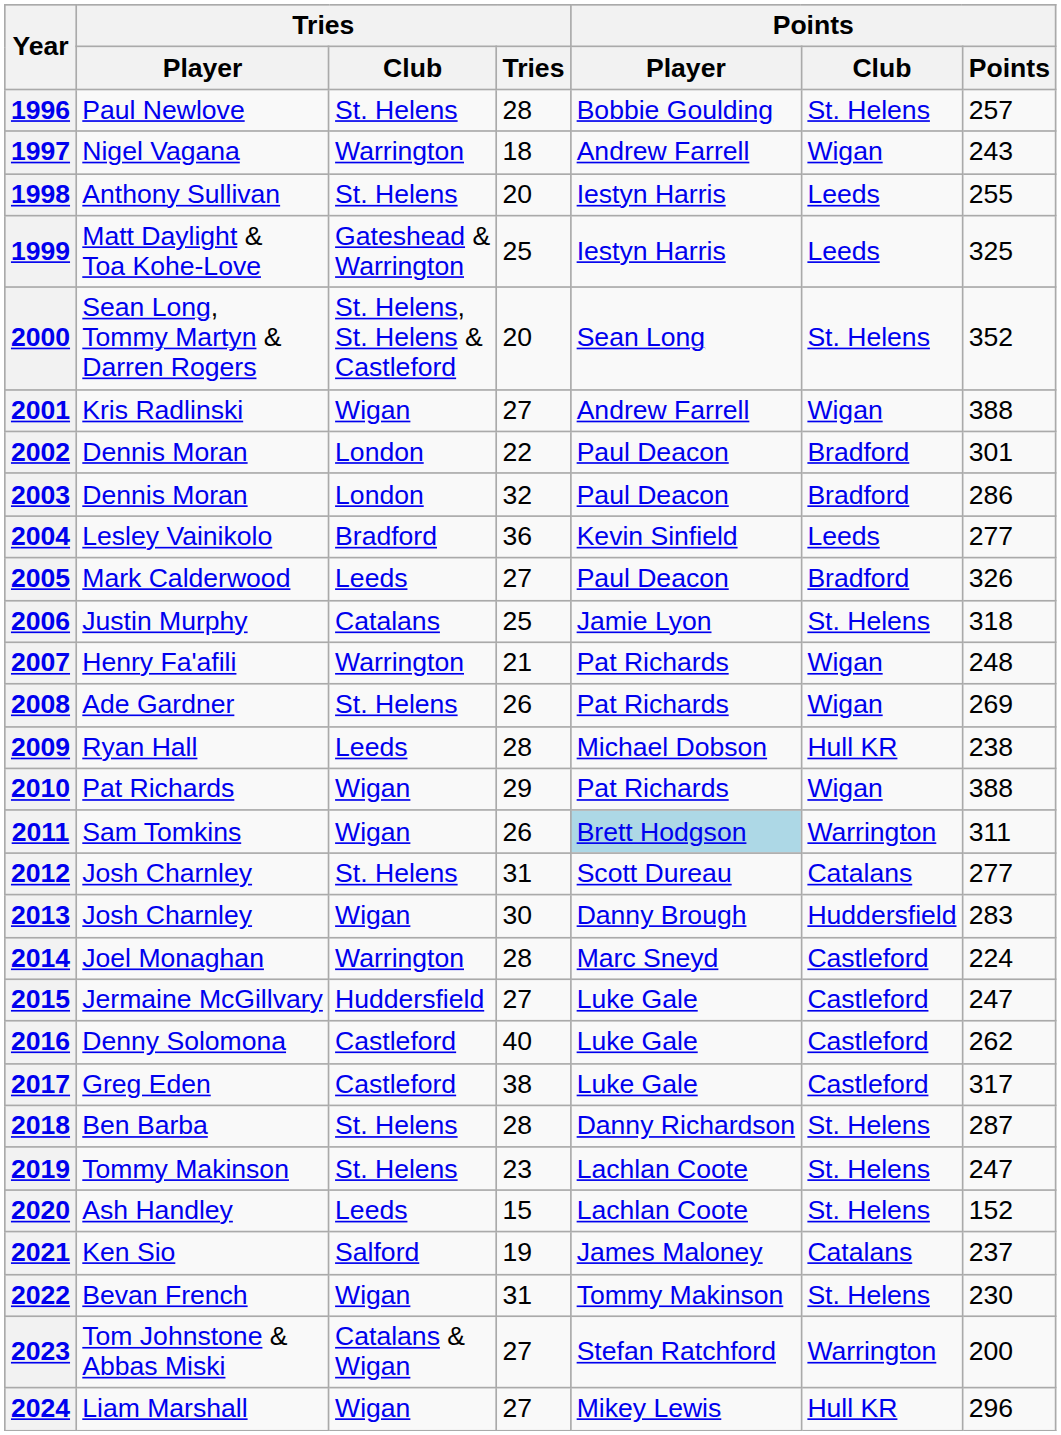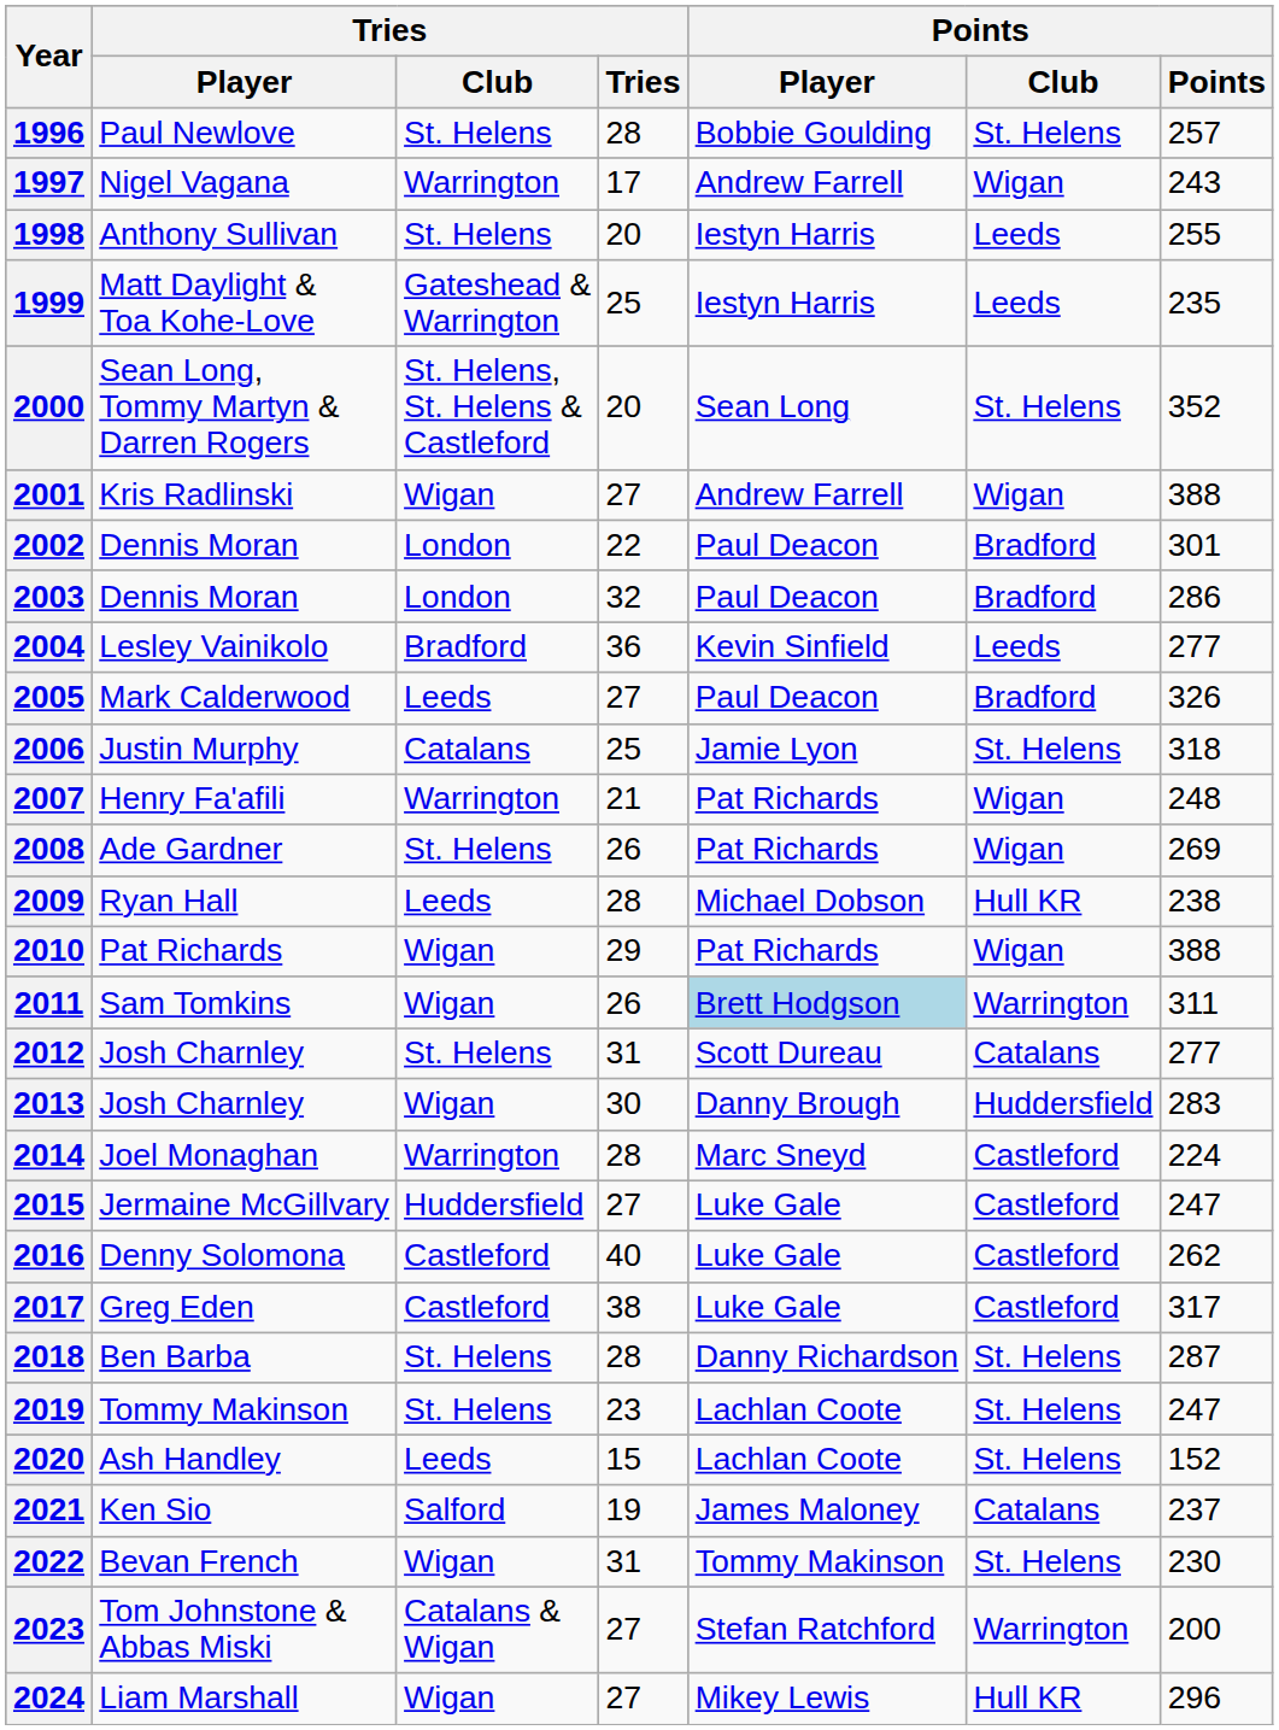1997 | Tries: 18 -> 17
1999 | Points: 325 -> 235
